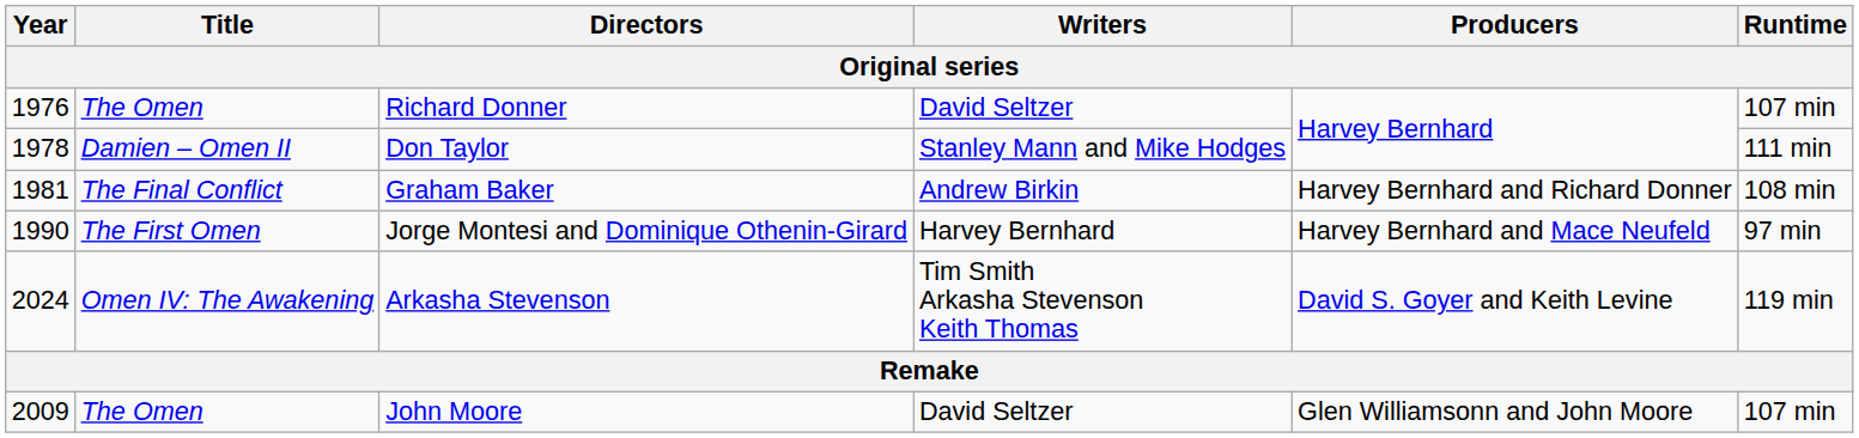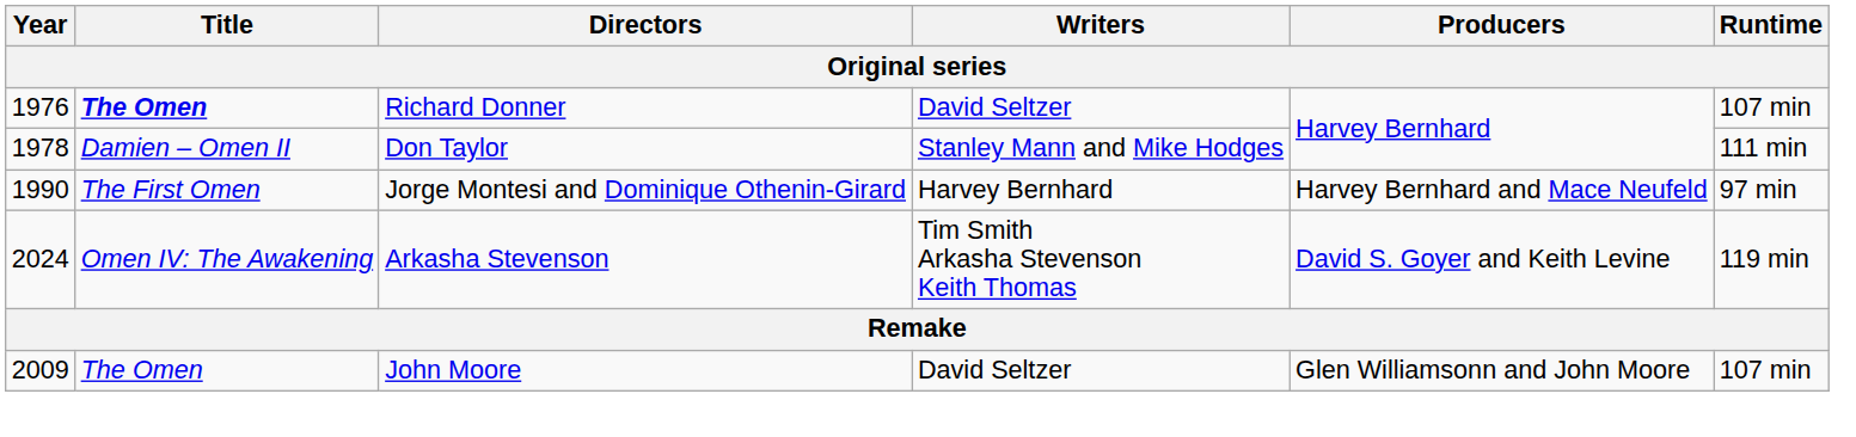Richard Donner | Title: normal -> bold
- row: 1981 | The Final Conflict | Graham Baker | Andrew Birkin | Harvey Bernhard and Richard Donner | 108 min
